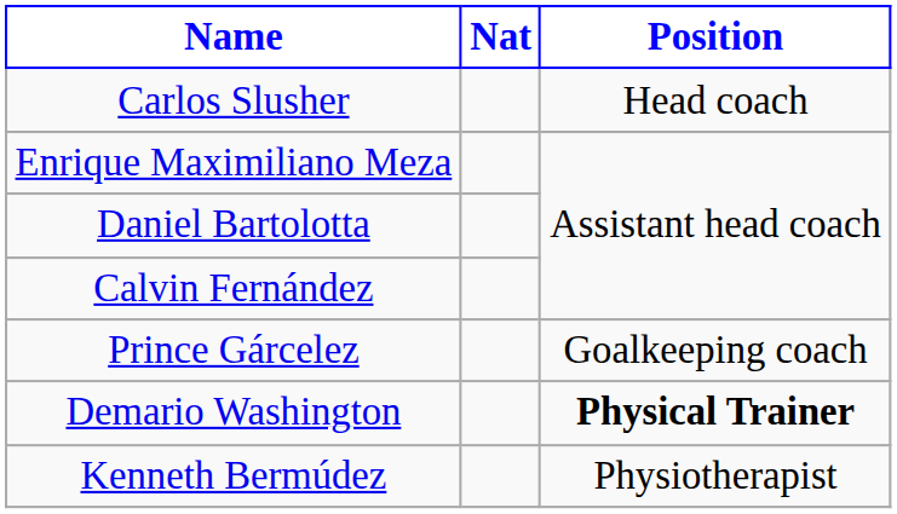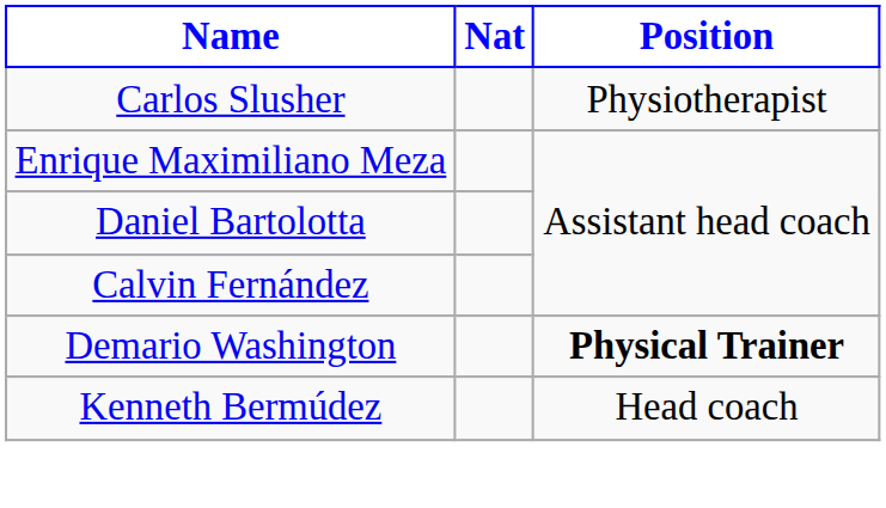Carlos Slusher | Position: Head coach -> Physiotherapist
- row: Prince Gárcelez | Goalkeeping coach
Kenneth Bermúdez | Position: Physiotherapist -> Head coach
